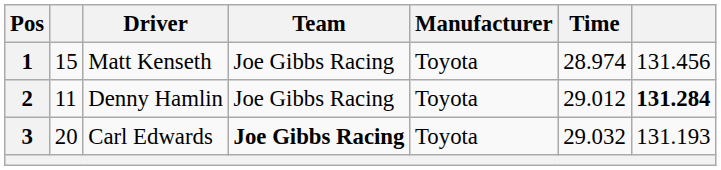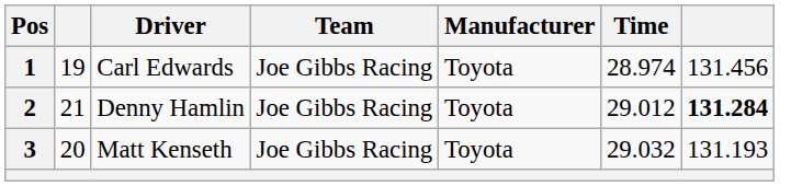1 | column 2: 15 -> 19
1 | Driver: Matt Kenseth -> Carl Edwards
2 | column 2: 11 -> 21
3 | Driver: Carl Edwards -> Matt Kenseth
3 | Team: bold -> normal
